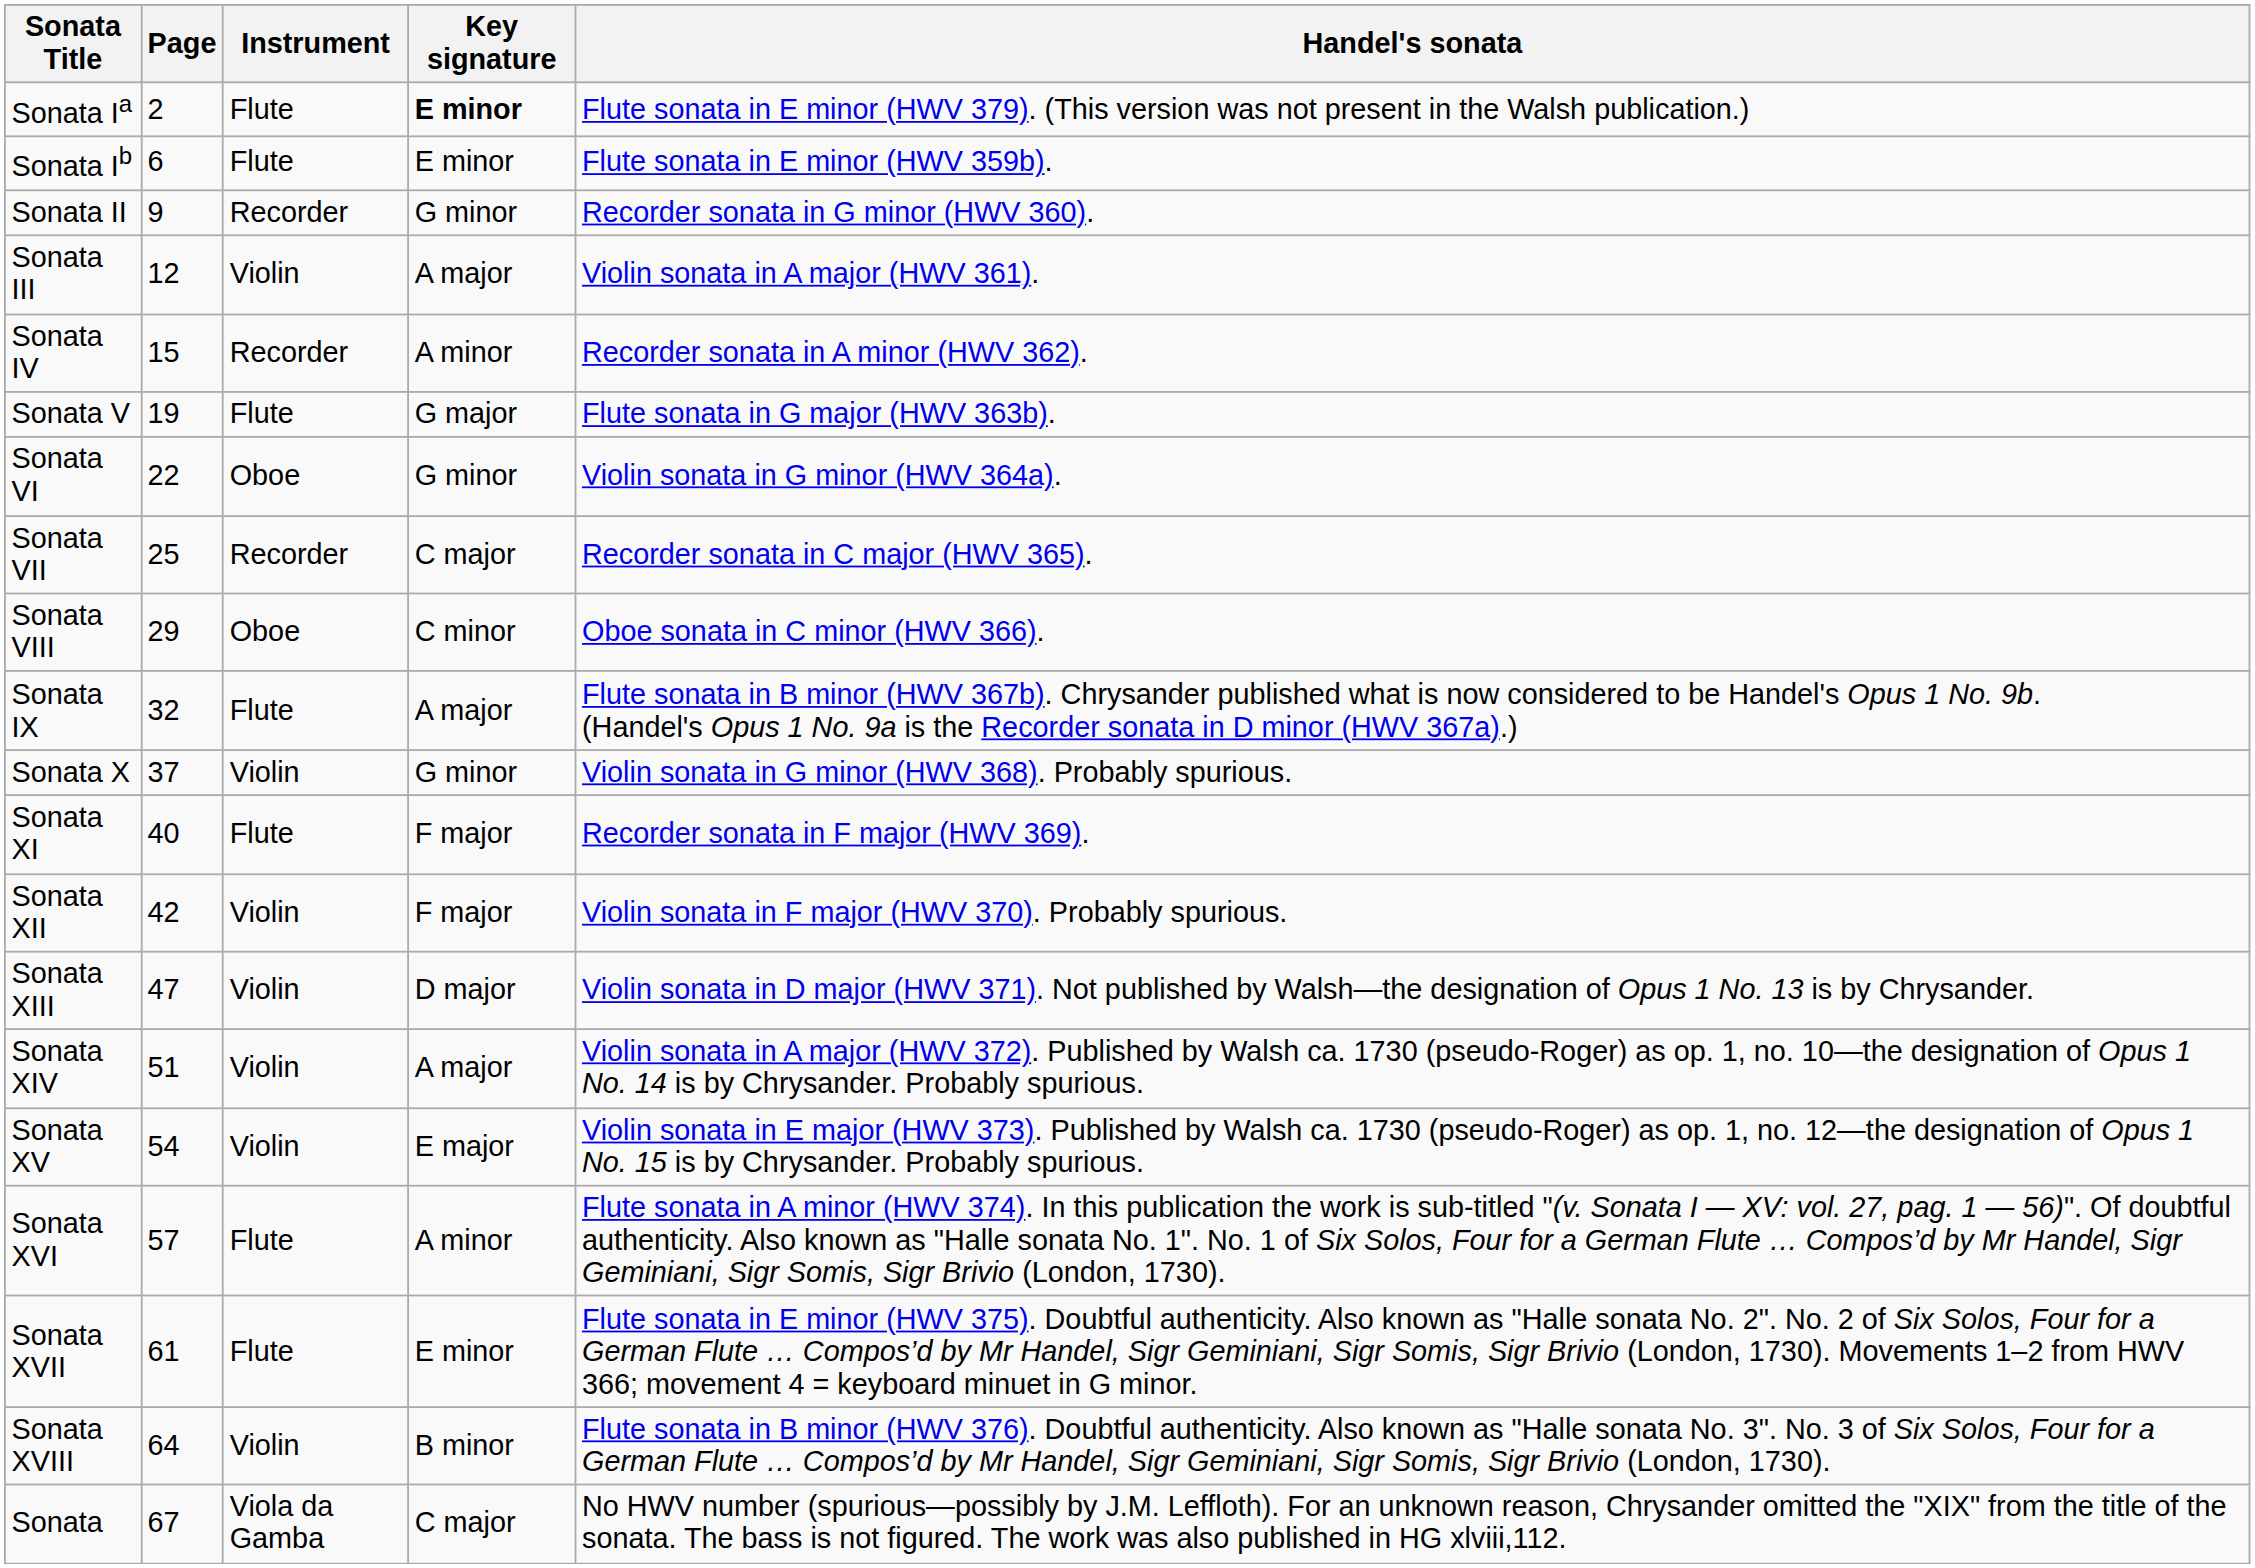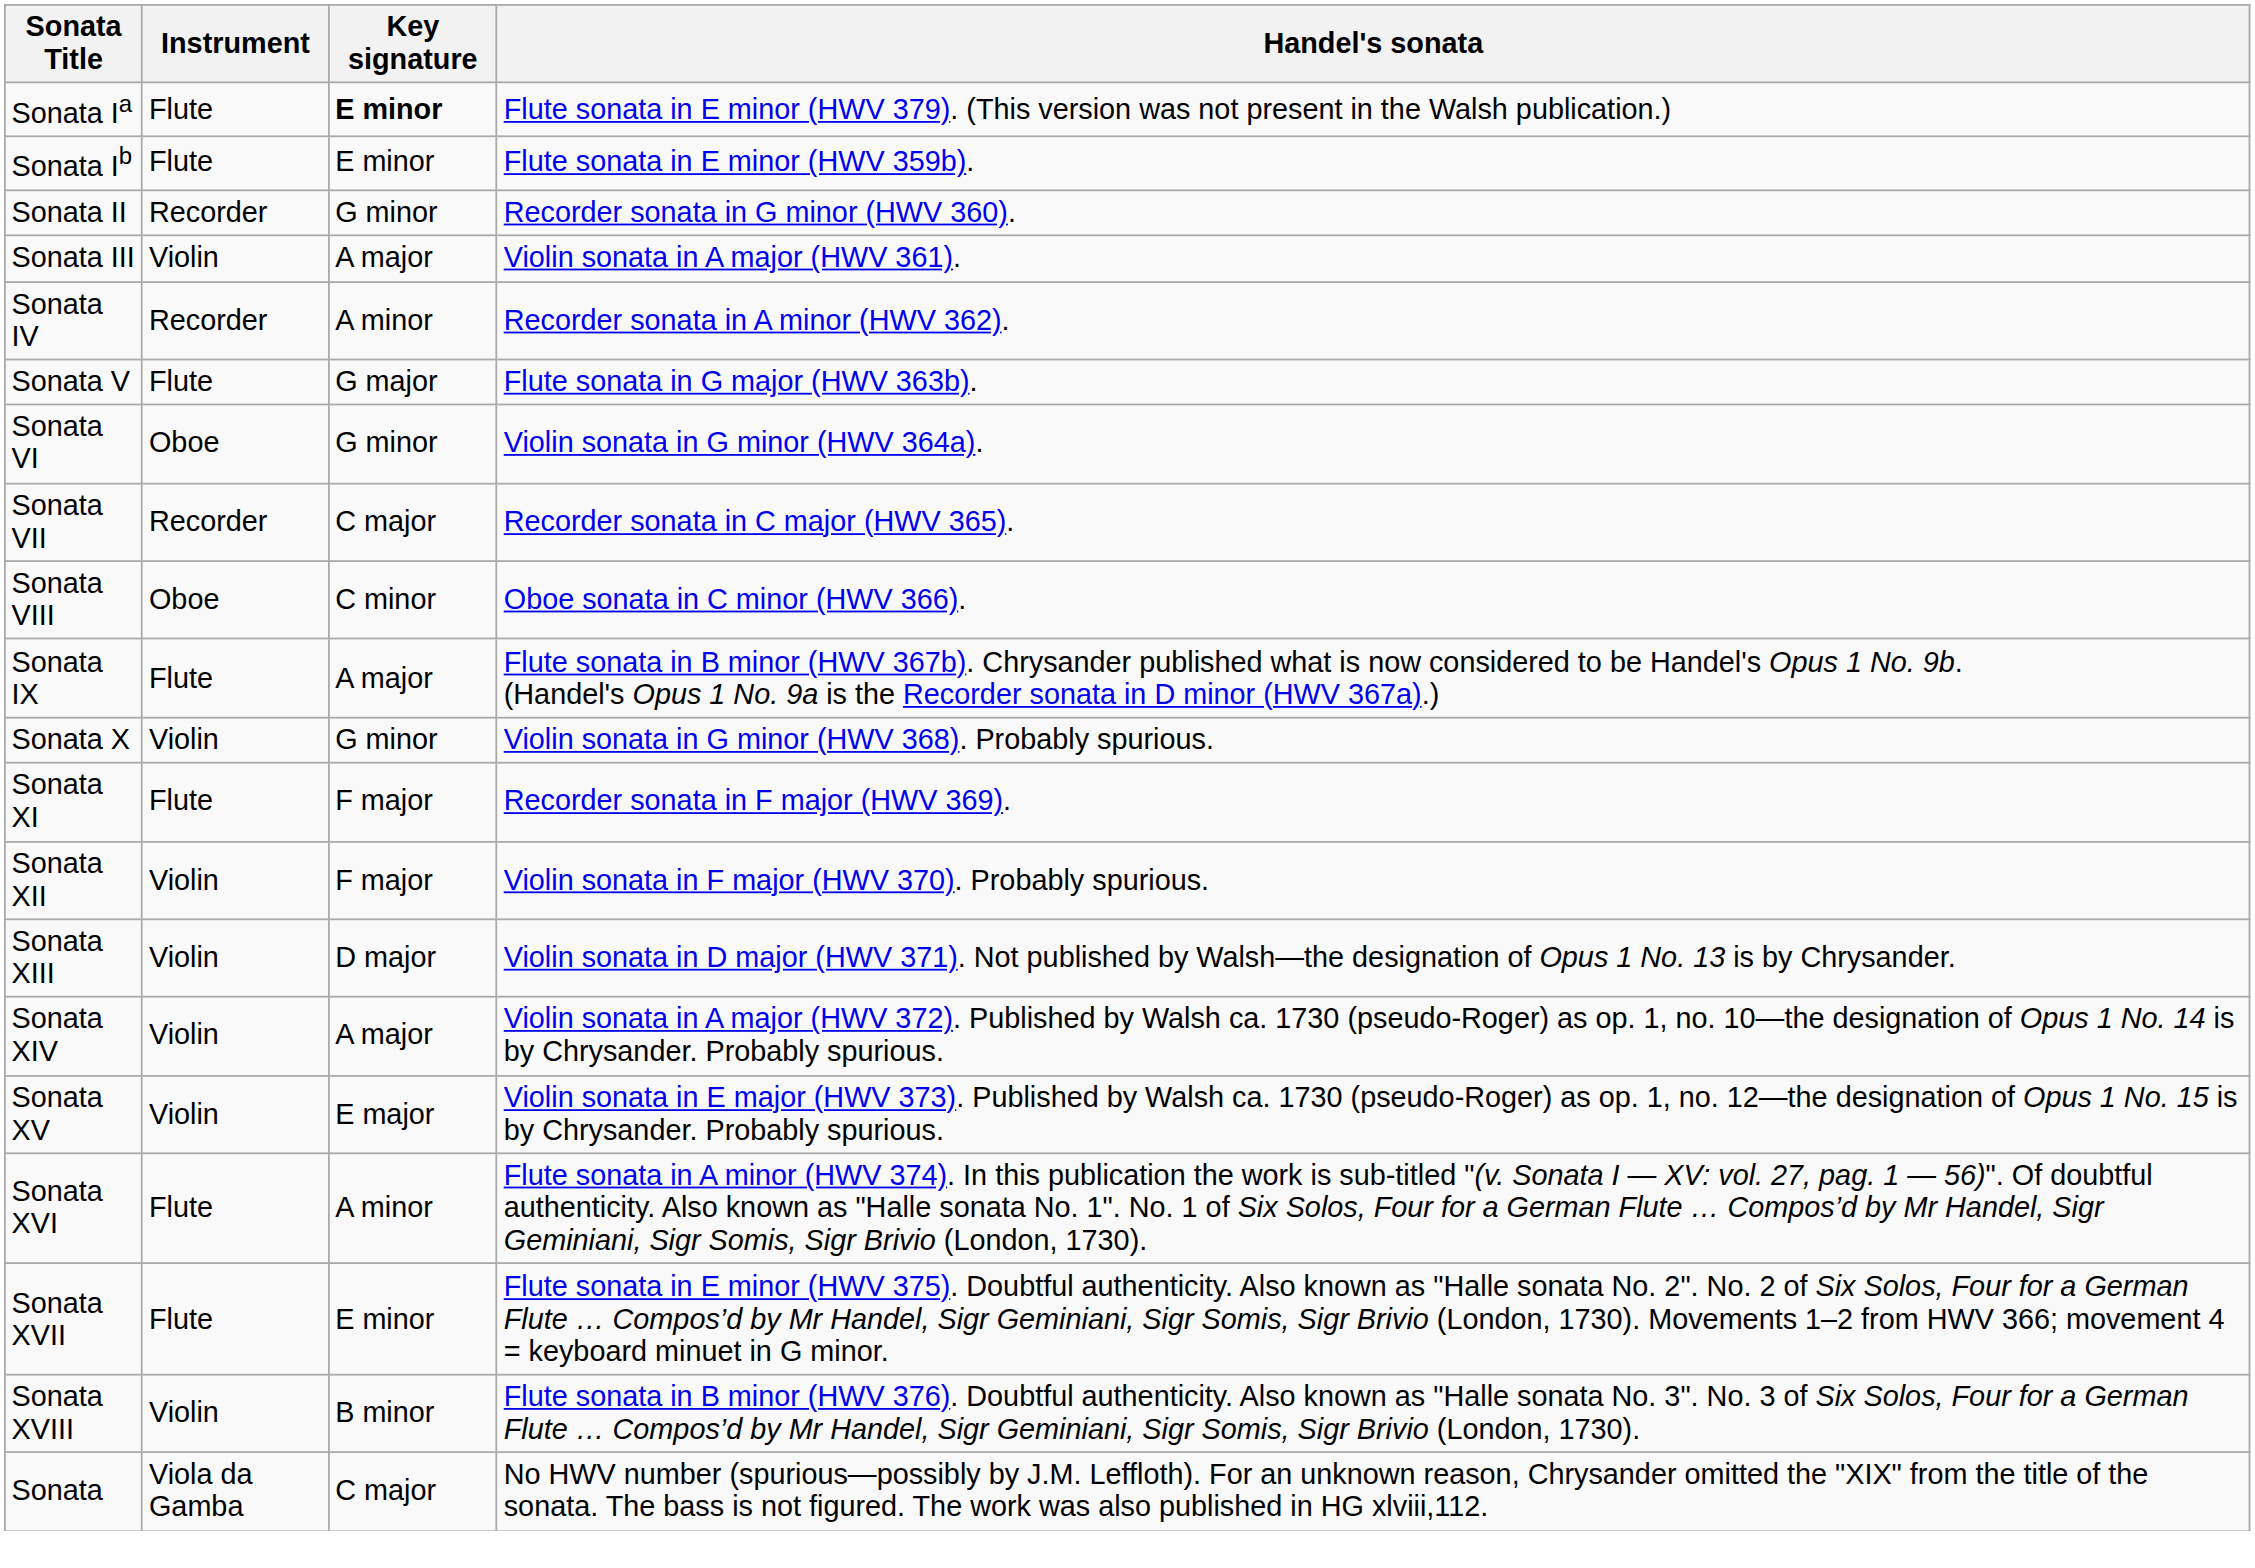- column: Page | 2 | 6 | 9 | 12 | 15 | 19 | 22 | 25 | 29 | 32 | 37 | 40 | 42 | 47 | 51 | 54 | 57 | 61 | 64 | 67
